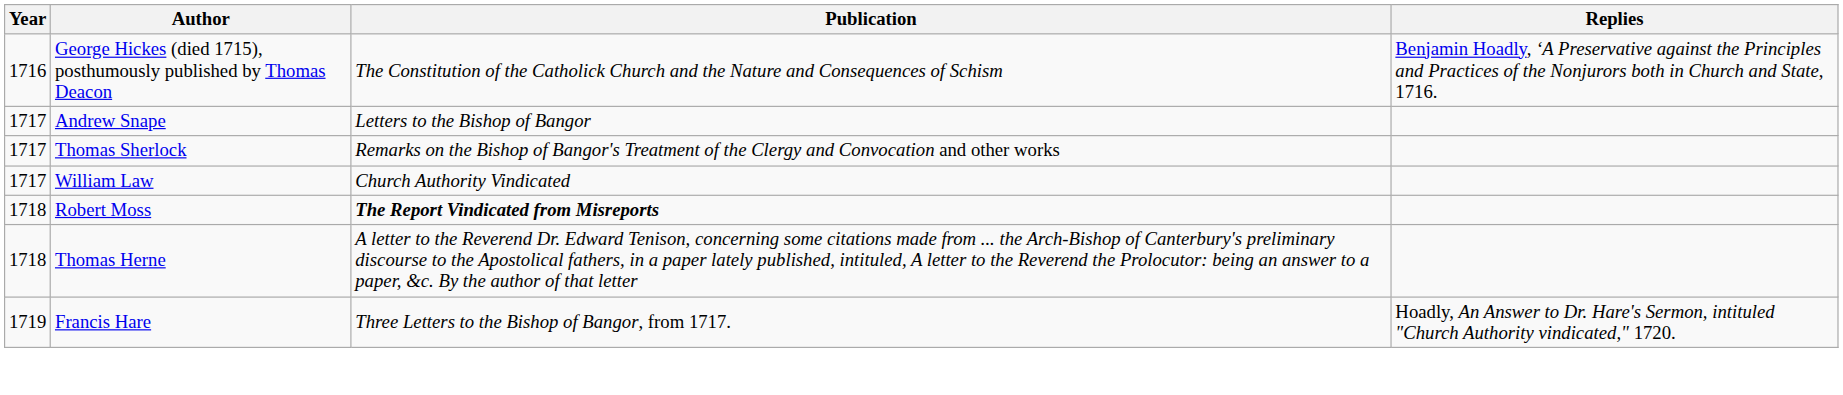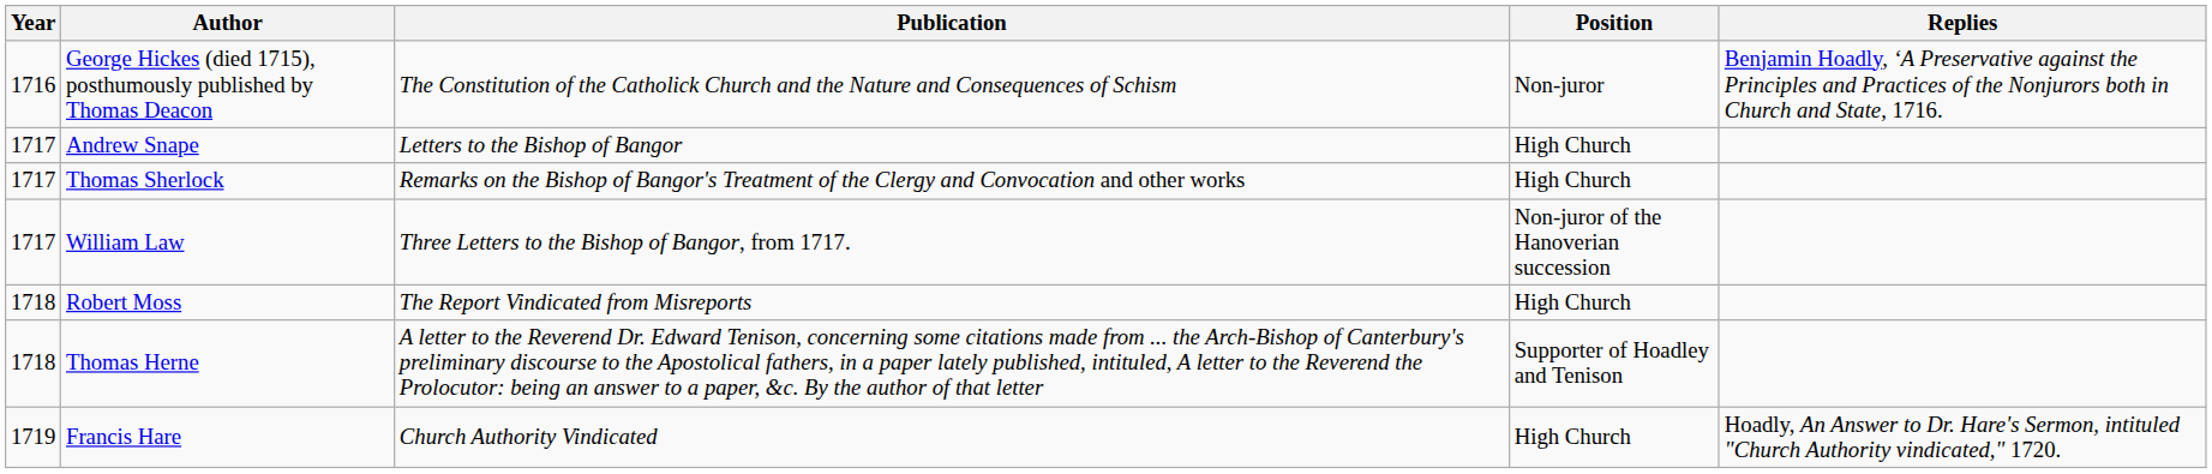+ column: Position | Non-juror | High Church | High Church | Non-juror of the Hanoverian succession | High Church | Supporter of Hoadley and Tenison | High Church
William Law | Publication: Church Authority Vindicated -> Three Letters to the Bishop of Bangor, from 1717.
Robert Moss | Publication: bold -> normal
Francis Hare | Publication: Three Letters to the Bishop of Bangor, from 1717. -> Church Authority Vindicated
